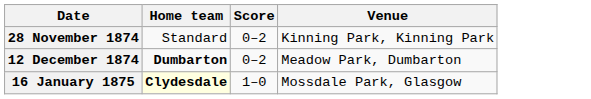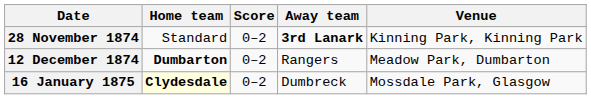+ column: Away team | 3rd Lanark | Rangers | Dumbreck
16 January 1875 | Score: 1–0 -> 0–2
